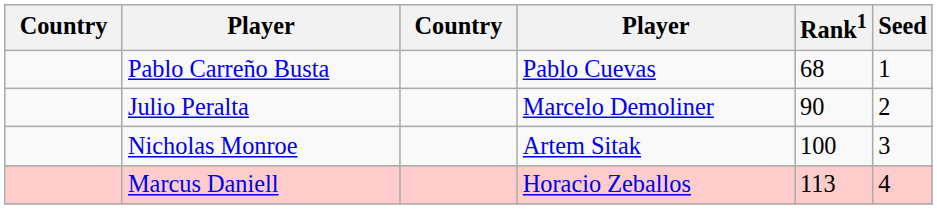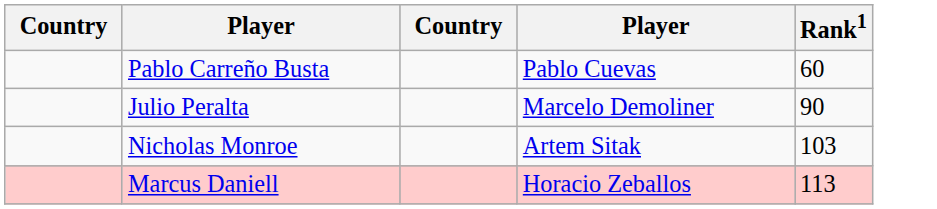- column: Seed | 1 | 2 | 3 | 4
Pablo Carreño Busta | Rank1: 68 -> 60
Nicholas Monroe | Rank1: 100 -> 103
